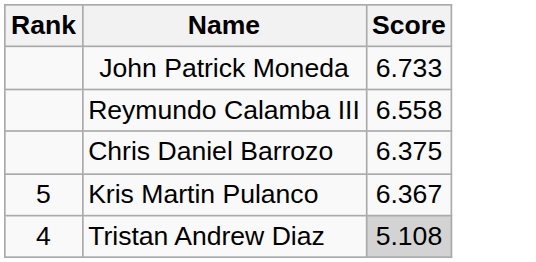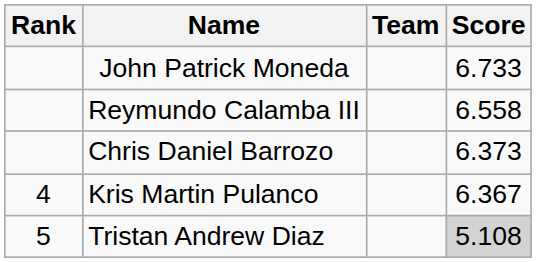+ column: Team
Chris Daniel Barrozo | Score: 6.375 -> 6.373
Kris Martin Pulanco | Rank: 5 -> 4
Tristan Andrew Diaz | Rank: 4 -> 5
